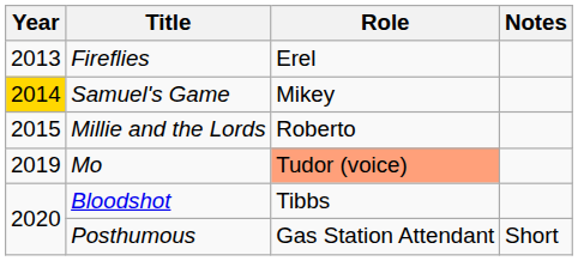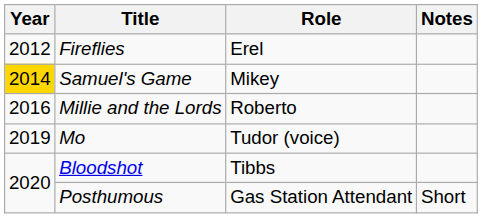Fireflies | Year: 2013 -> 2012
Millie and the Lords | Year: 2015 -> 2016
Mo | Role: lightsalmon background -> no background
